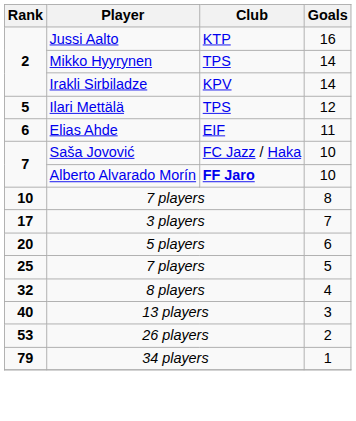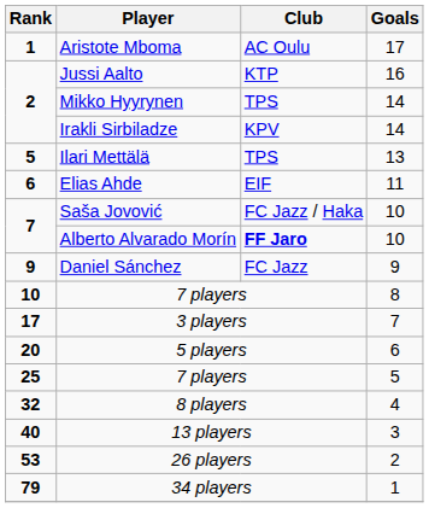+ row: 1 | Aristote Mboma | AC Oulu | 17
Ilari Mettälä | Goals: 12 -> 13
+ row: 9 | Daniel Sánchez | FC Jazz | 9
